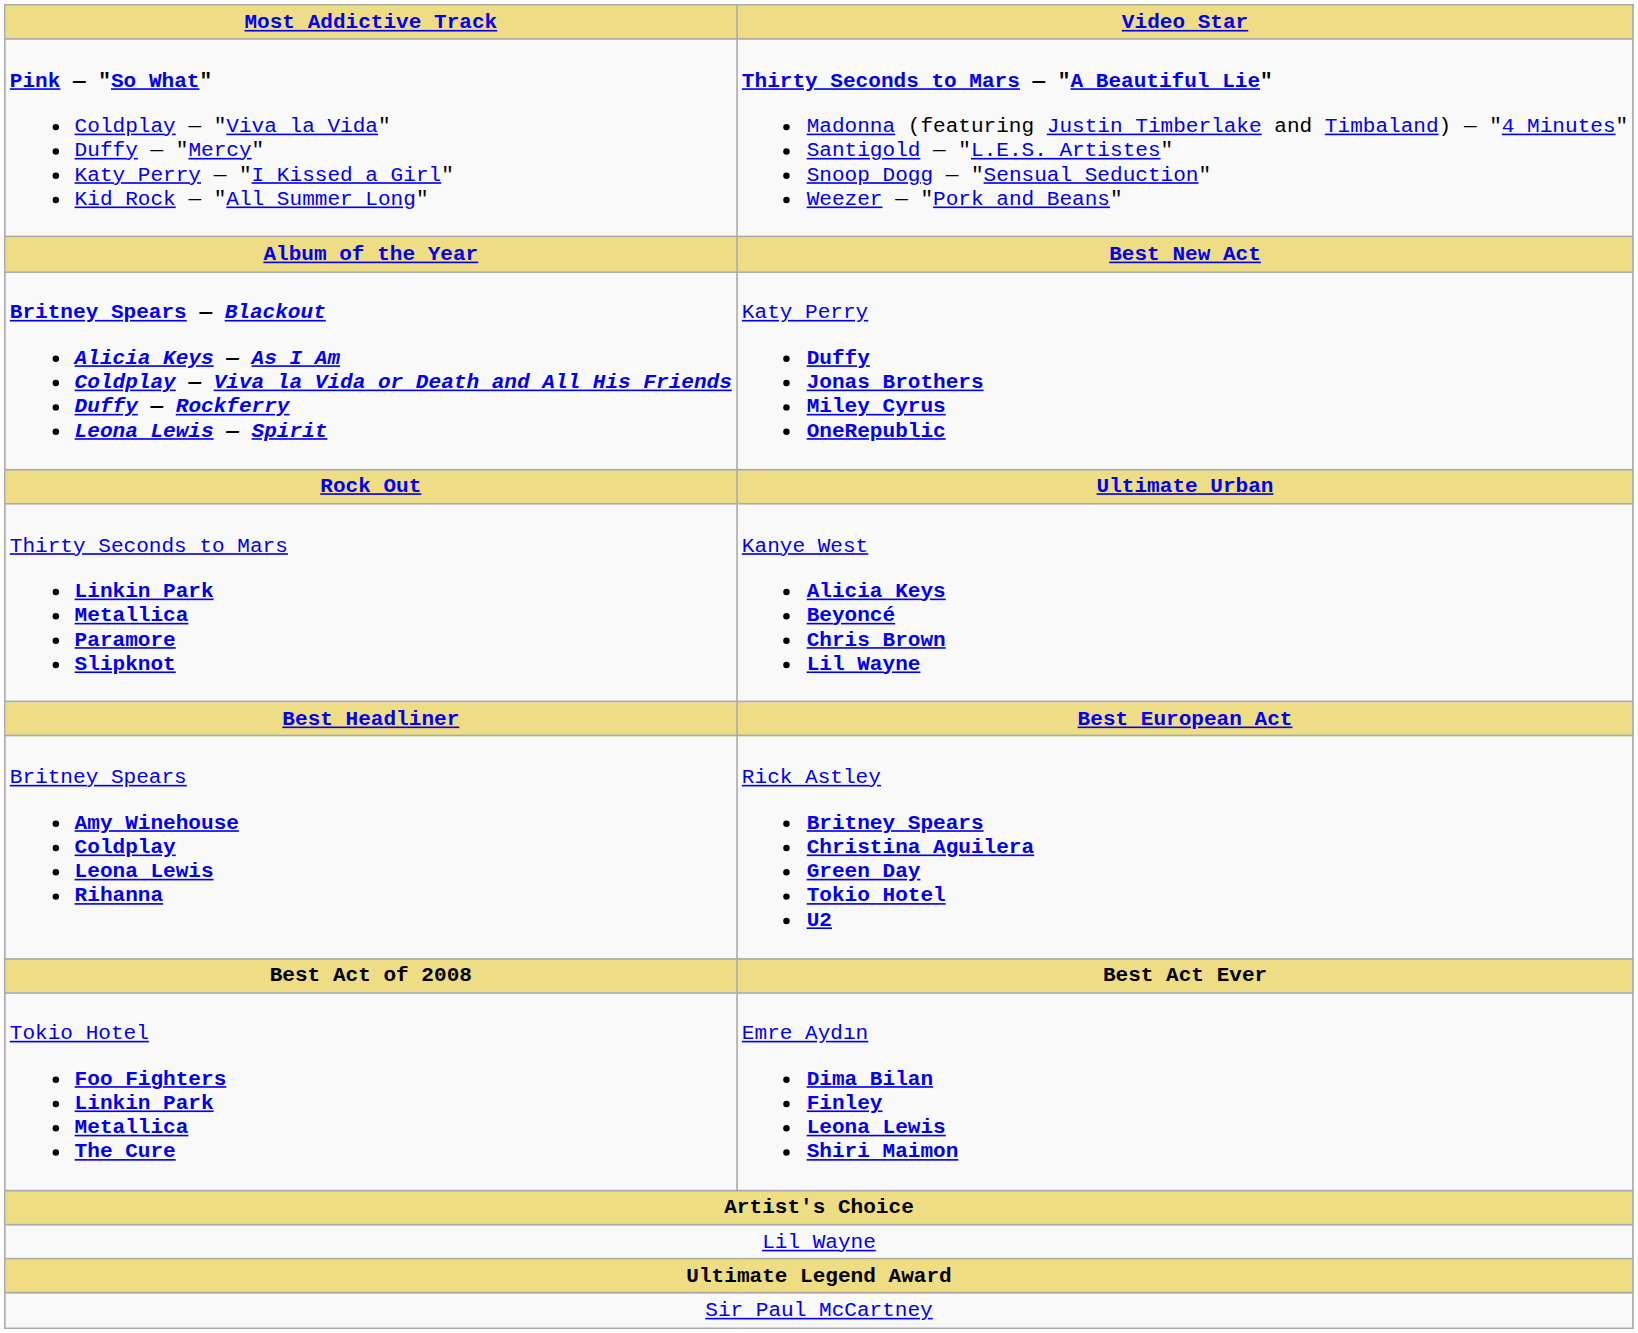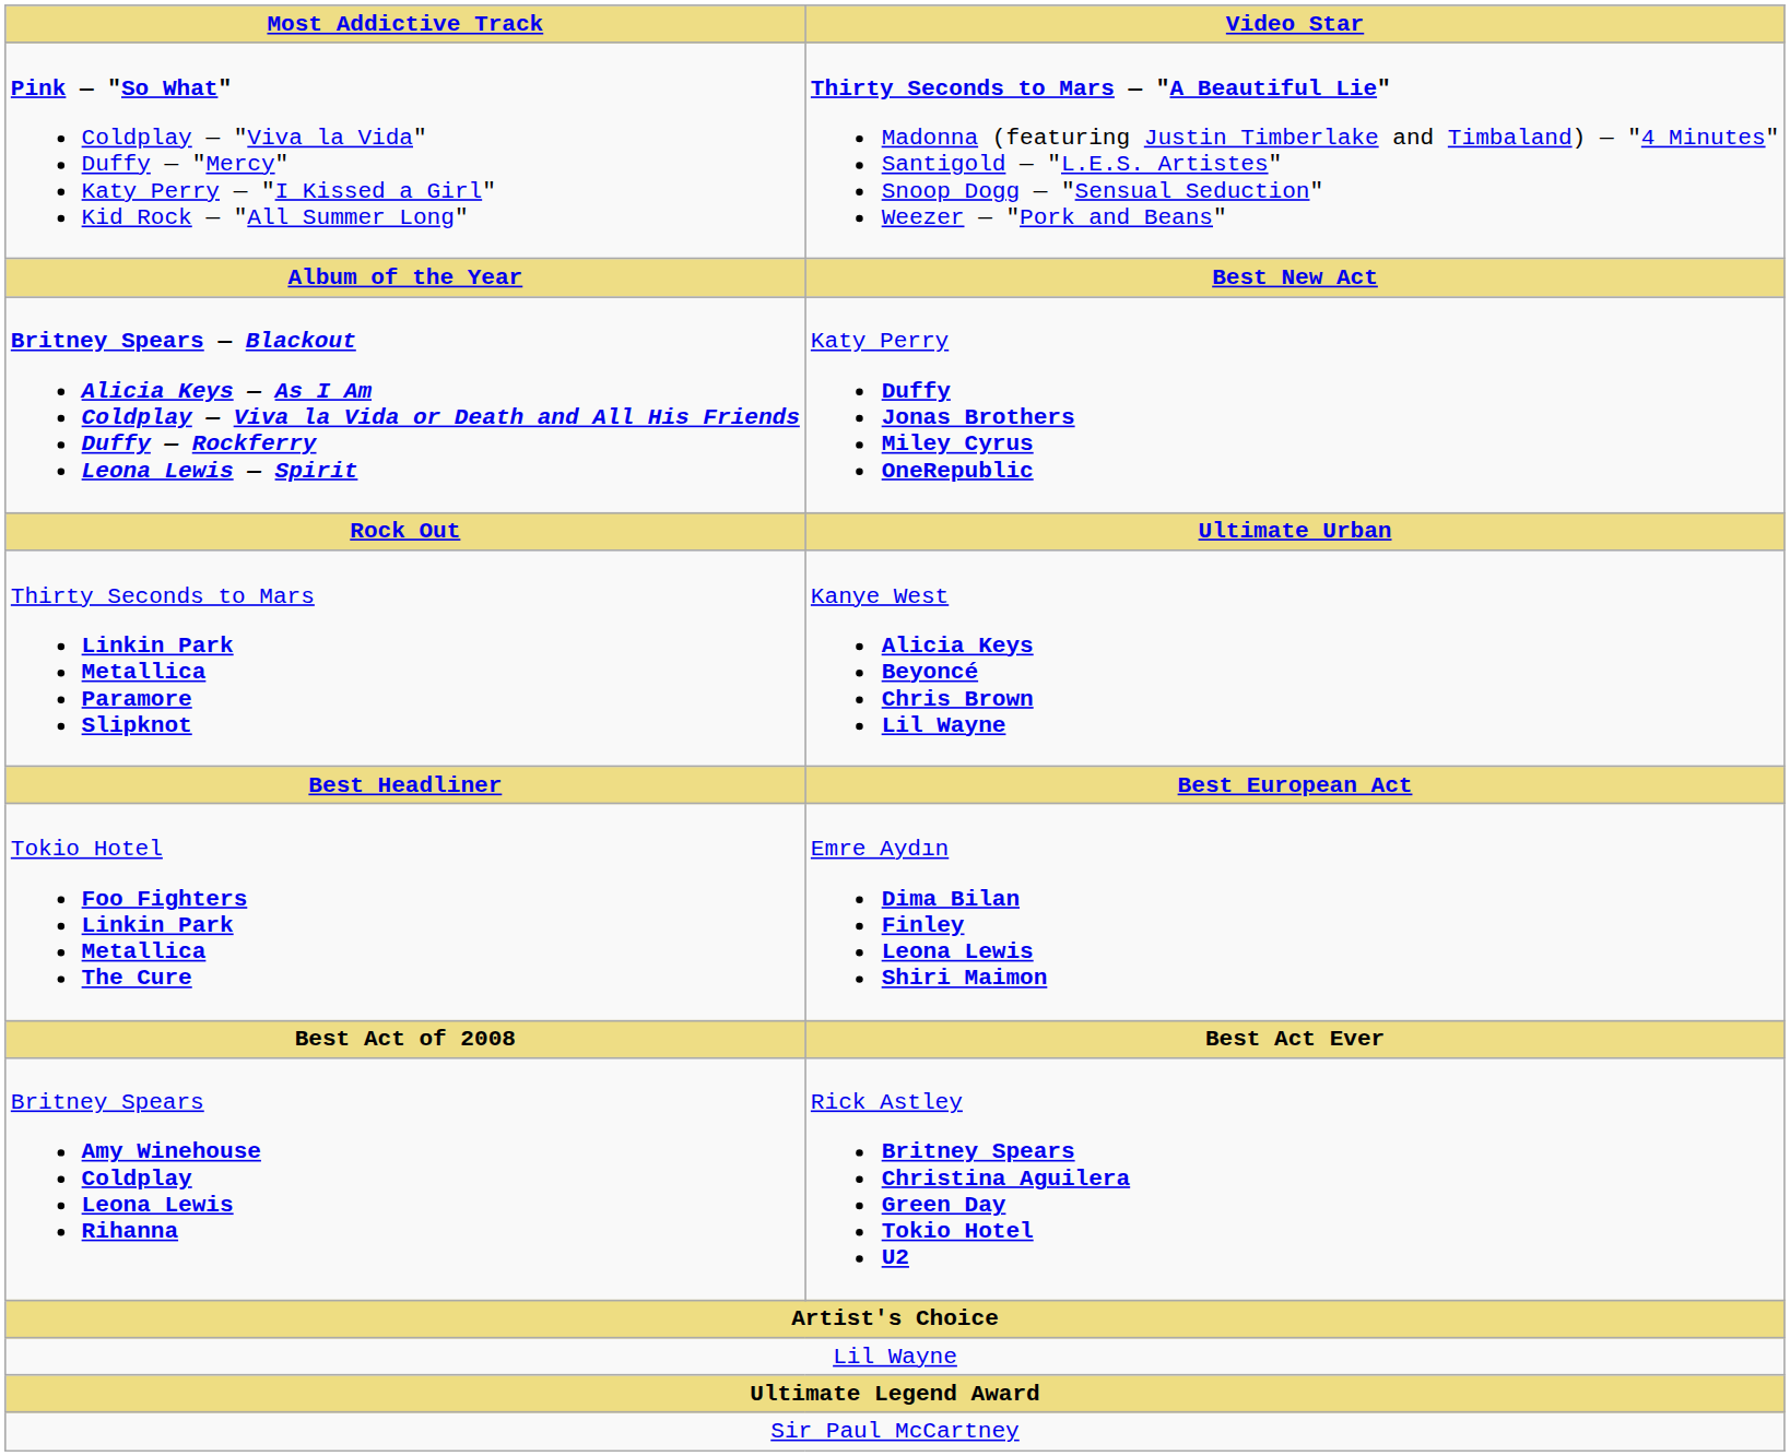rows swapped: Tokio Hotel Foo Fighters Linkin Park Metallica The Cure <-> Britney Spears Amy Winehouse Coldplay Leona Lewis Rihanna
